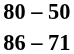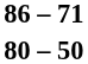rows swapped: 80 – 50 <-> 86 – 71
